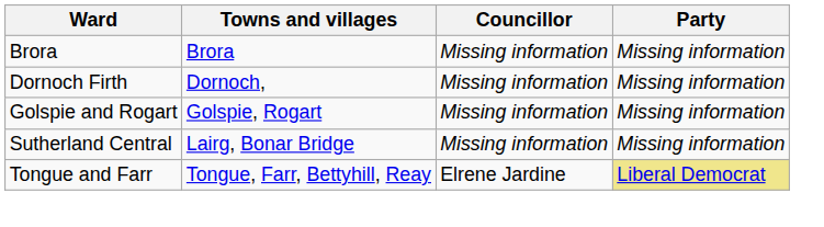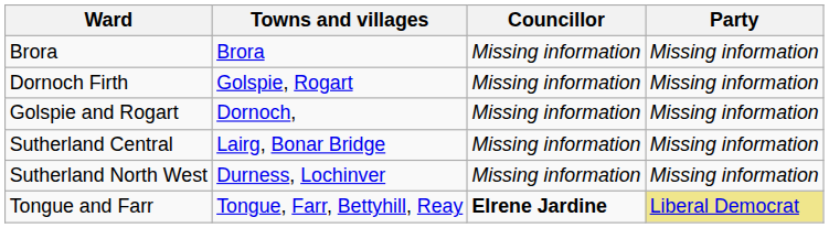Dornoch Firth | Towns and villages: Dornoch, -> Golspie, Rogart
Golspie and Rogart | Towns and villages: Golspie, Rogart -> Dornoch,
+ row: Sutherland North West | Durness, Lochinver | Missing information | Missing information
Tongue and Farr | Councillor: normal -> bold
